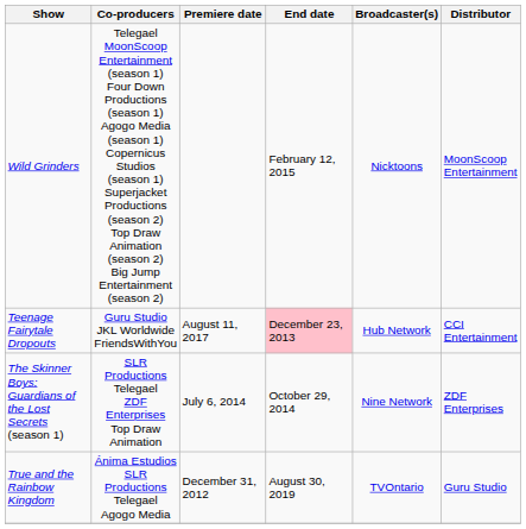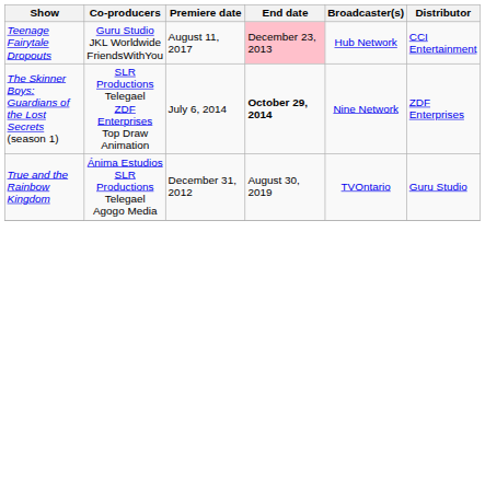- row: Wild Grinders | Telegael MoonScoop Entertainment (season 1) Four Down Productions (season 1) Agogo Media (season 1) Copernicus Studios (season 1) Superjacket Productions (season 2) Top Draw Animation (season 2) Big Jump Entertainment (season 2) | February 12, 2015 | Nicktoons | MoonScoop Entertainment
The Skinner Boys: Guardians of the Lost Secrets (season 1) | End date: normal -> bold
